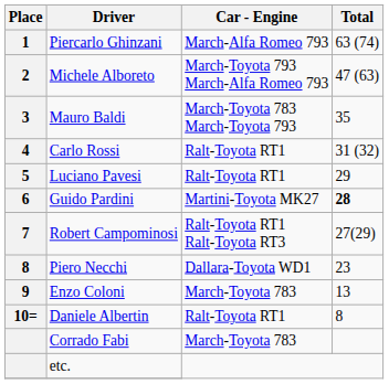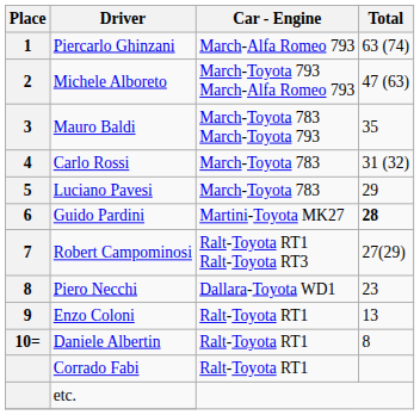Carlo Rossi | Car - Engine: Ralt-Toyota RT1 -> March-Toyota 783
Luciano Pavesi | Car - Engine: Ralt-Toyota RT1 -> March-Toyota 783
Enzo Coloni | Car - Engine: March-Toyota 783 -> Ralt-Toyota RT1
Corrado Fabi | Car - Engine: March-Toyota 783 -> Ralt-Toyota RT1
